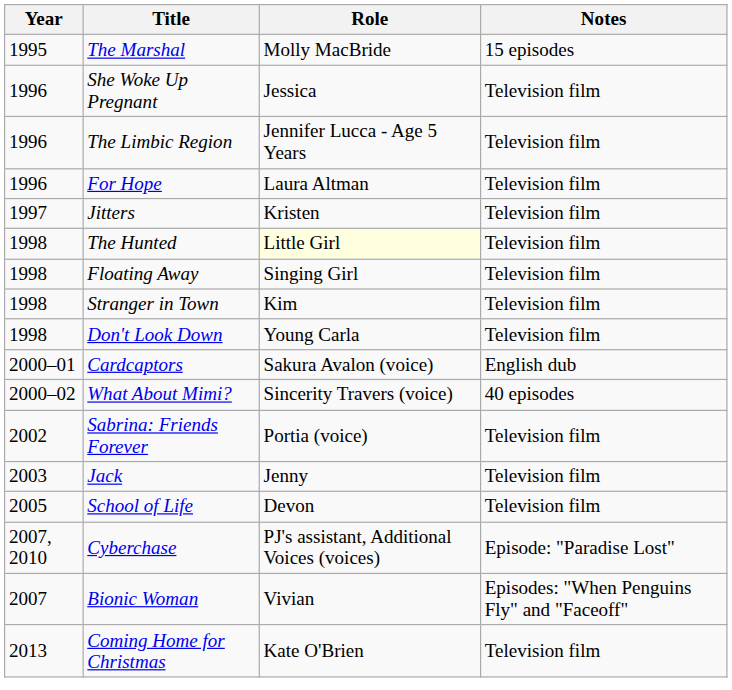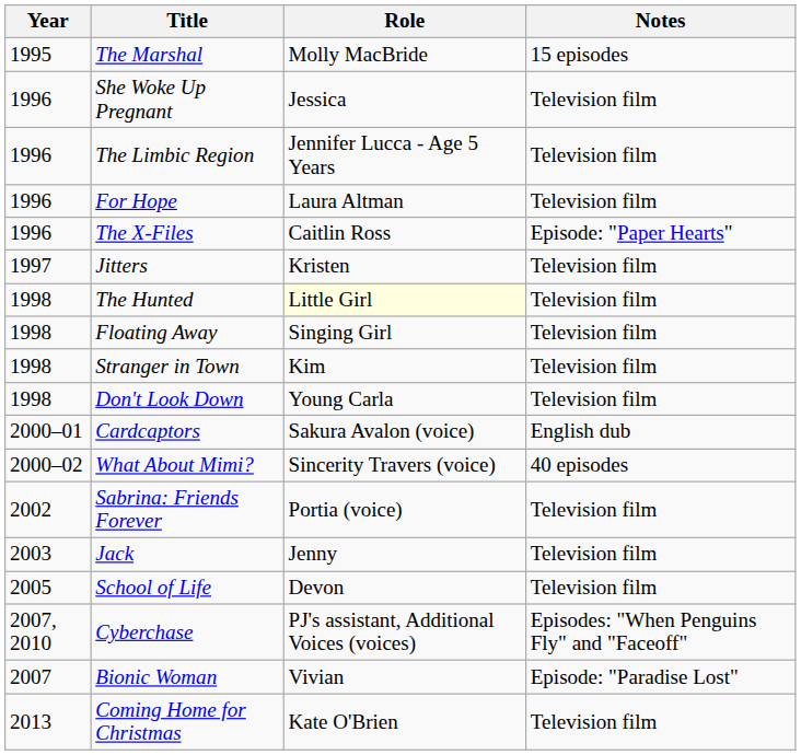+ row: 1996 | The X-Files | Caitlin Ross | Episode: "Paper Hearts"
Cyberchase | Notes: Episode: "Paradise Lost" -> Episodes: "When Penguins Fly" and "Faceoff"
Bionic Woman | Notes: Episodes: "When Penguins Fly" and "Faceoff" -> Episode: "Paradise Lost"
